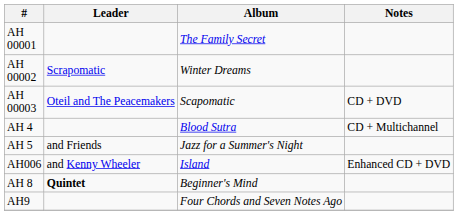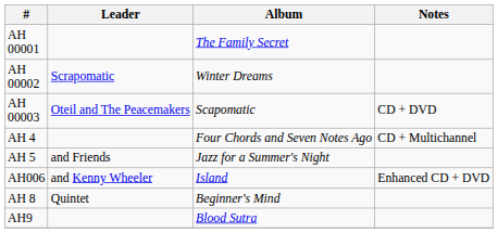AH 4 | Album: Blood Sutra -> Four Chords and Seven Notes Ago
AH 8 | Leader: bold -> normal
AH9 | Album: Four Chords and Seven Notes Ago -> Blood Sutra
